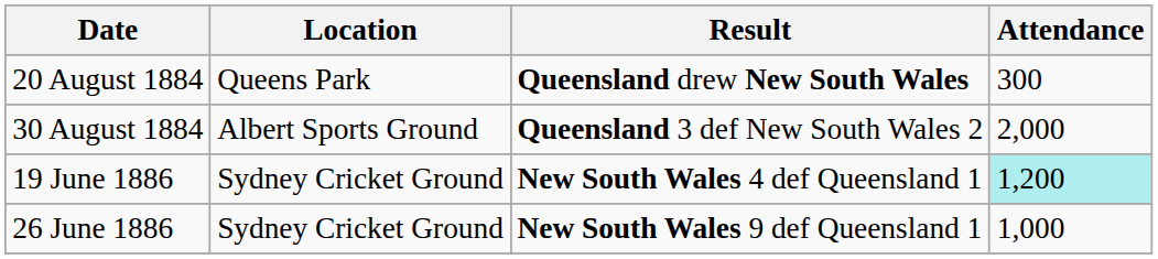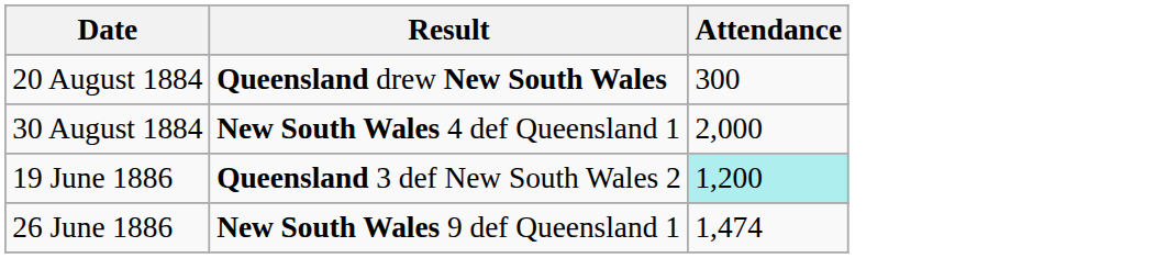- column: Location | Queens Park | Albert Sports Ground | Sydney Cricket Ground | Sydney Cricket Ground
30 August 1884 | Result: Queensland 3 def New South Wales 2 -> New South Wales 4 def Queensland 1
19 June 1886 | Result: New South Wales 4 def Queensland 1 -> Queensland 3 def New South Wales 2
26 June 1886 | Attendance: 1,000 -> 1,474
